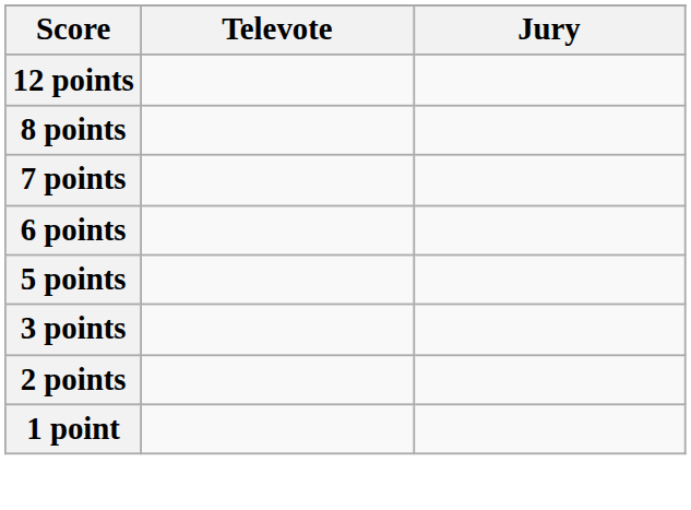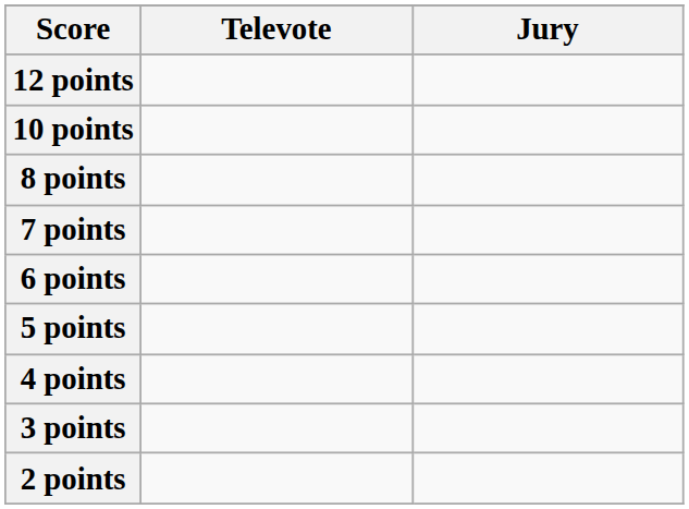+ row: 10 points
+ row: 4 points
- row: 1 point
